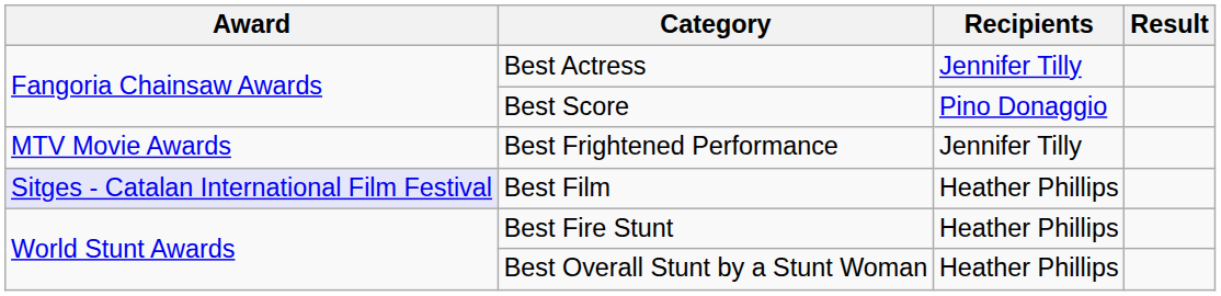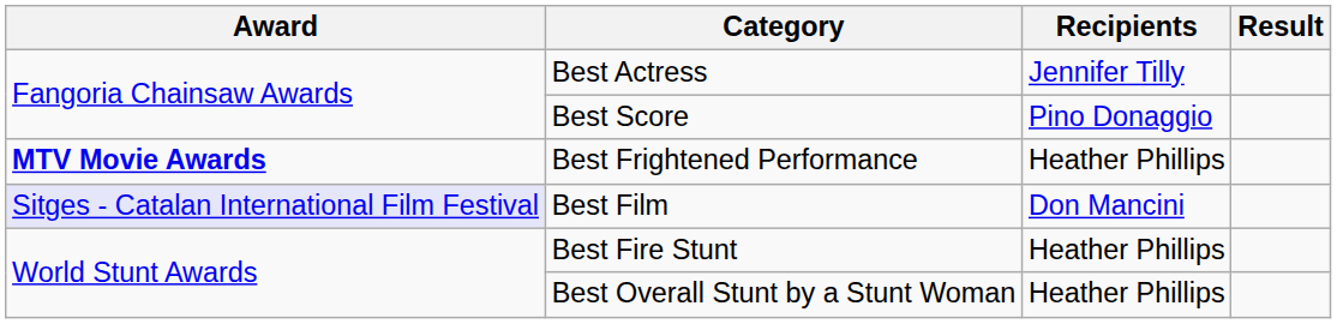Best Frightened Performance | Award: normal -> bold
Best Frightened Performance | Recipients: Jennifer Tilly -> Heather Phillips
Best Film | Recipients: Heather Phillips -> Don Mancini
